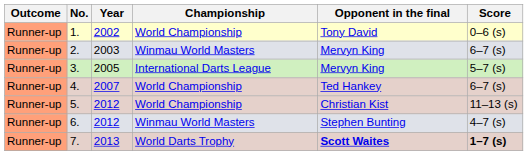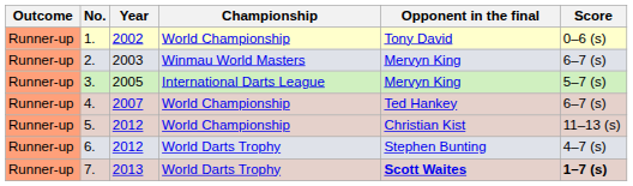6. | Championship: Winmau World Masters -> World Darts Trophy
